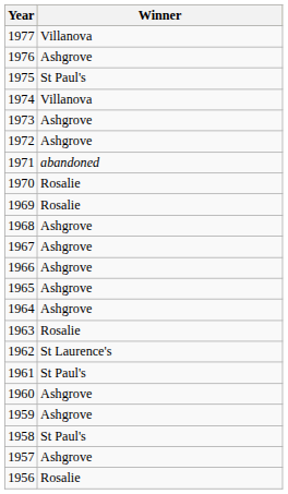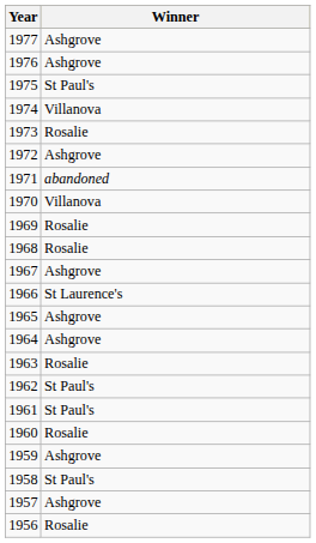1977 | Winner: Villanova -> Ashgrove
1973 | Winner: Ashgrove -> Rosalie
1970 | Winner: Rosalie -> Villanova
1968 | Winner: Ashgrove -> Rosalie
1966 | Winner: Ashgrove -> St Laurence's
1962 | Winner: St Laurence's -> St Paul's
1960 | Winner: Ashgrove -> Rosalie
